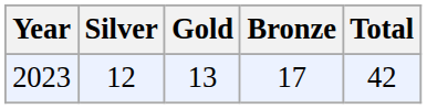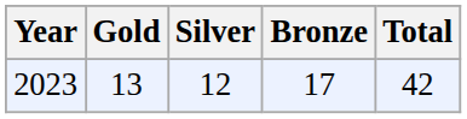columns swapped: Gold <-> Silver
